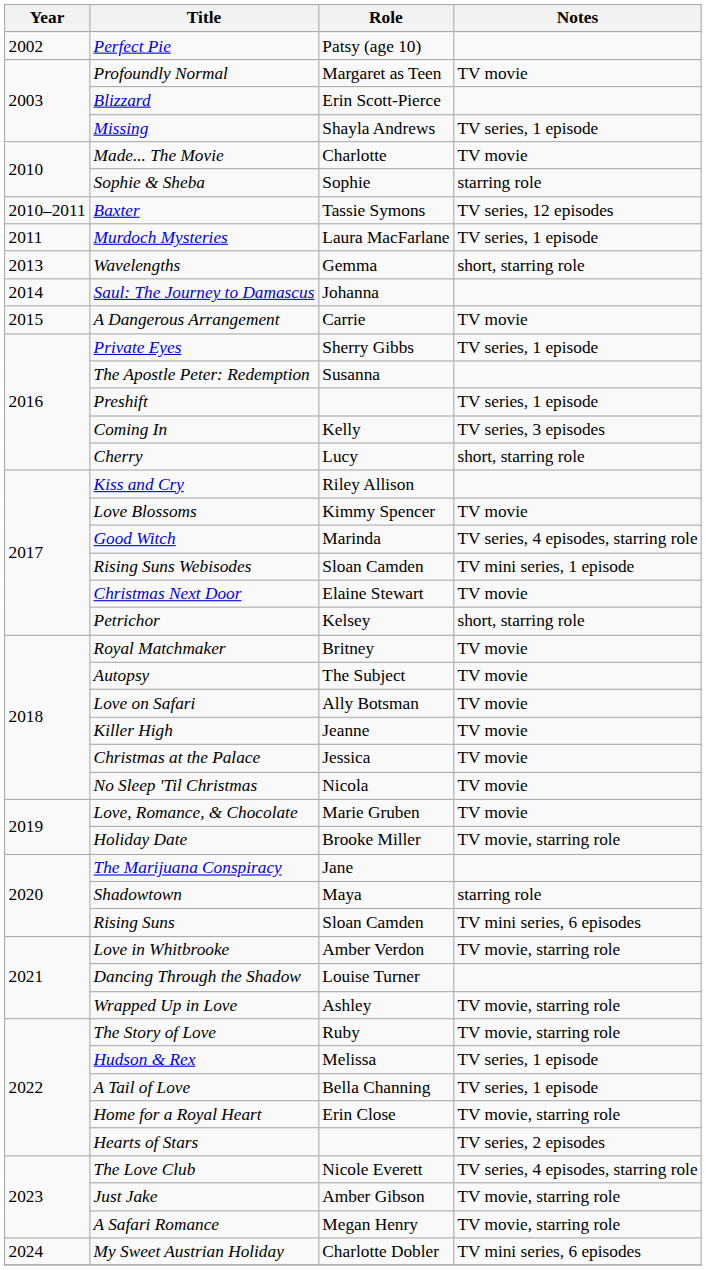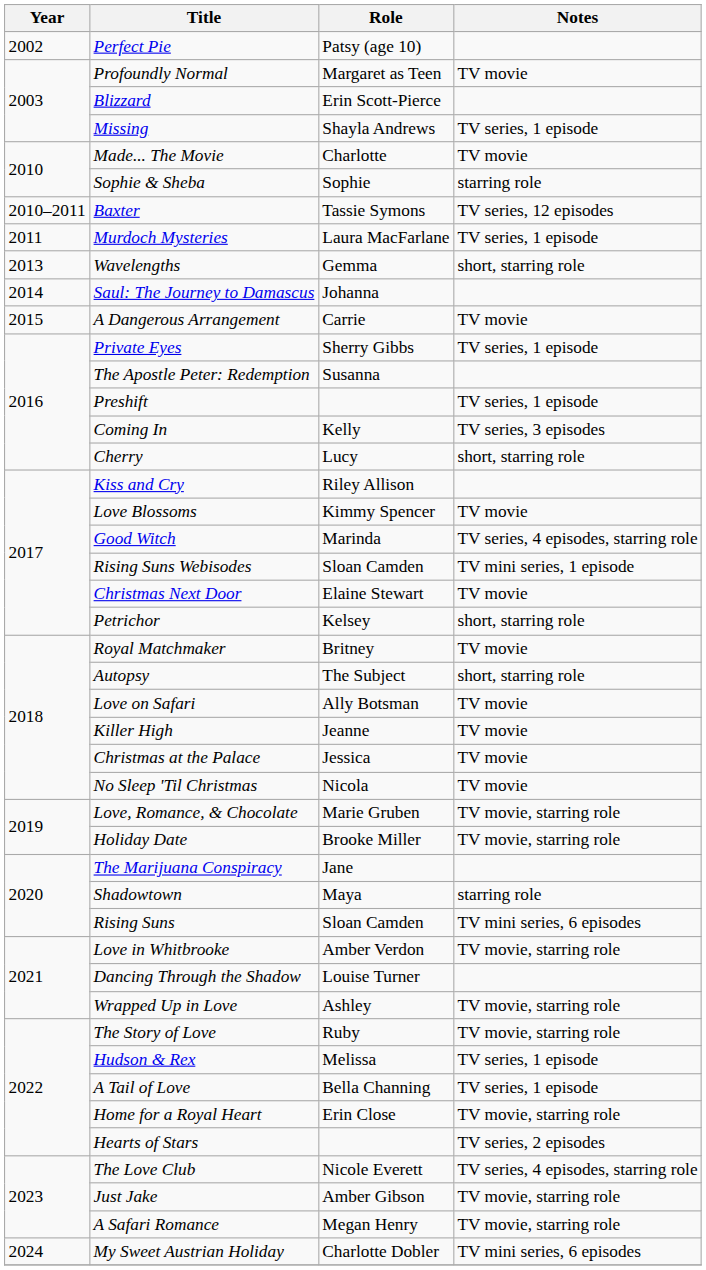Autopsy | Notes: TV movie -> short, starring role
Love, Romance, & Chocolate | Notes: TV movie -> TV movie, starring role
